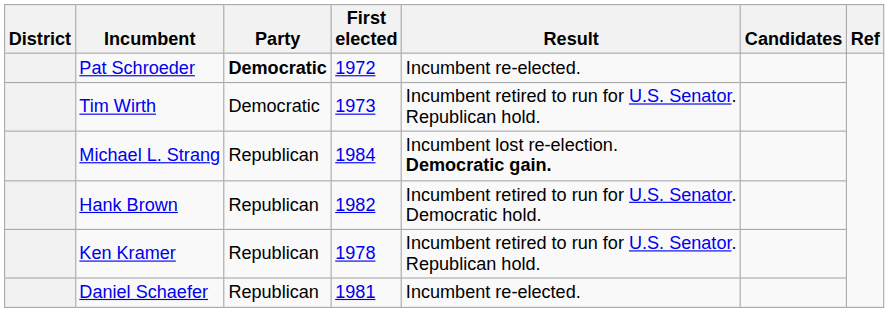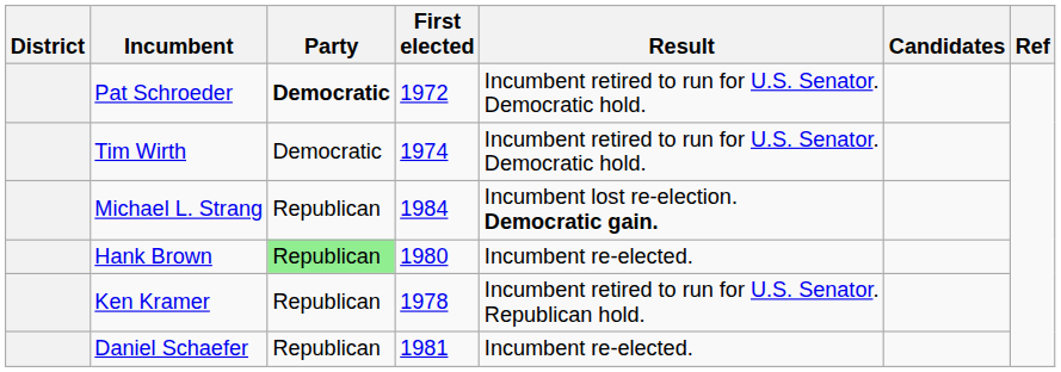Pat Schroeder | Result: Incumbent re-elected. -> Incumbent retired to run for U.S. Senator. Democratic hold.
Tim Wirth | First elected: 1973 -> 1974
Tim Wirth | Result: Incumbent retired to run for U.S. Senator. Republican hold. -> Incumbent retired to run for U.S. Senator. Democratic hold.
Hank Brown | Party: no background -> lightgreen background
Hank Brown | First elected: 1982 -> 1980
Hank Brown | Result: Incumbent retired to run for U.S. Senator. Democratic hold. -> Incumbent re-elected.
